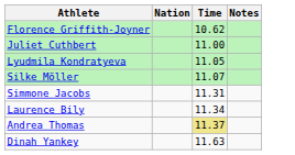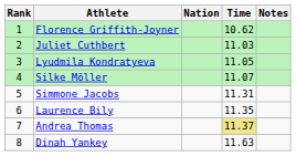+ column: Rank | 1 | 2 | 3 | 4 | 5 | 6 | 7 | 8
Juliet Cuthbert | Time: 11.00 -> 11.03
Laurence Bily | Time: 11.34 -> 11.35
